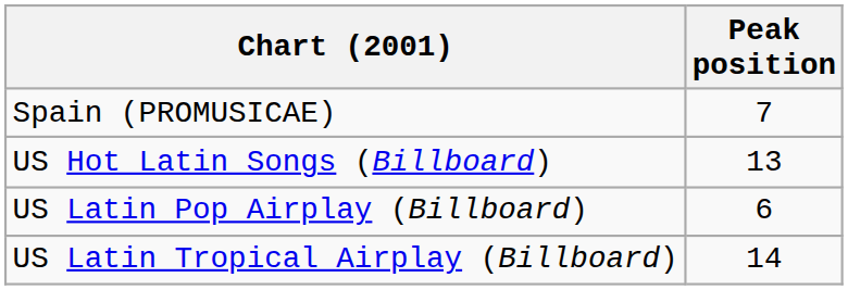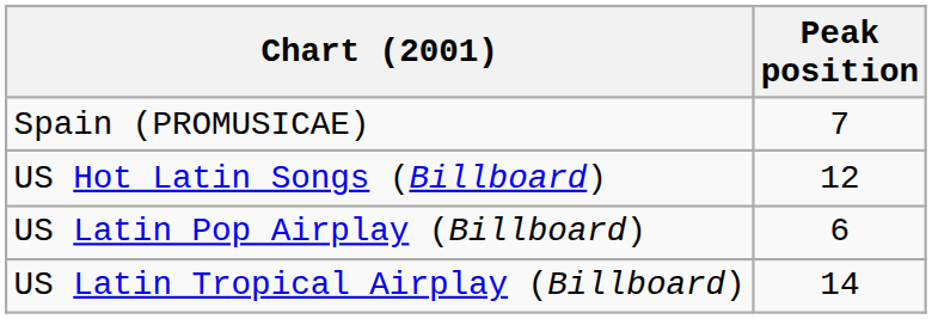US Hot Latin Songs (Billboard) | Peak position: 13 -> 12
